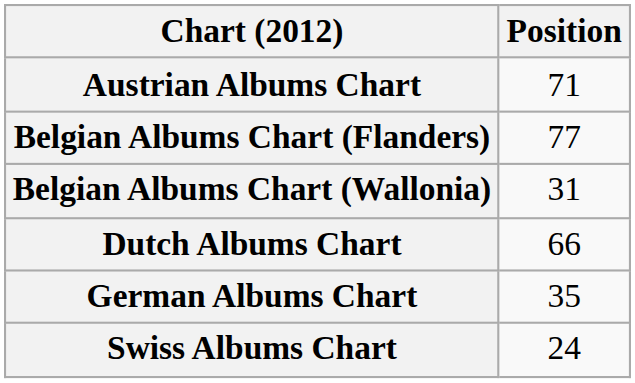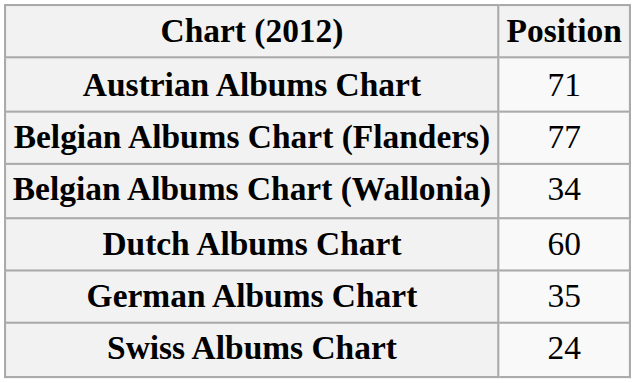Belgian Albums Chart (Wallonia) | Position: 31 -> 34
Dutch Albums Chart | Position: 66 -> 60
